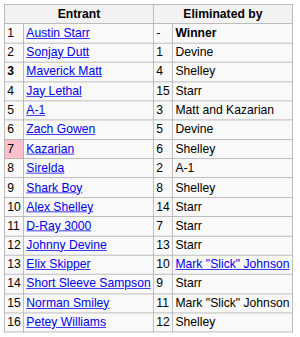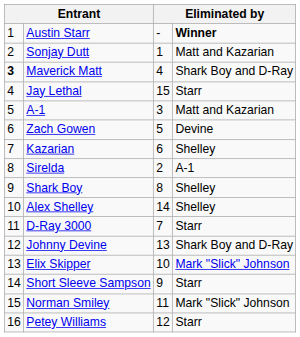Sonjay Dutt | column 4: Devine -> Matt and Kazarian
Maverick Matt | column 4: Shelley -> Shark Boy and D-Ray
Kazarian | column 1: pink background -> no background
Alex Shelley | column 4: Starr -> Shelley
Johnny Devine | column 4: Starr -> Shark Boy and D-Ray
Petey Williams | column 4: Shelley -> Starr
